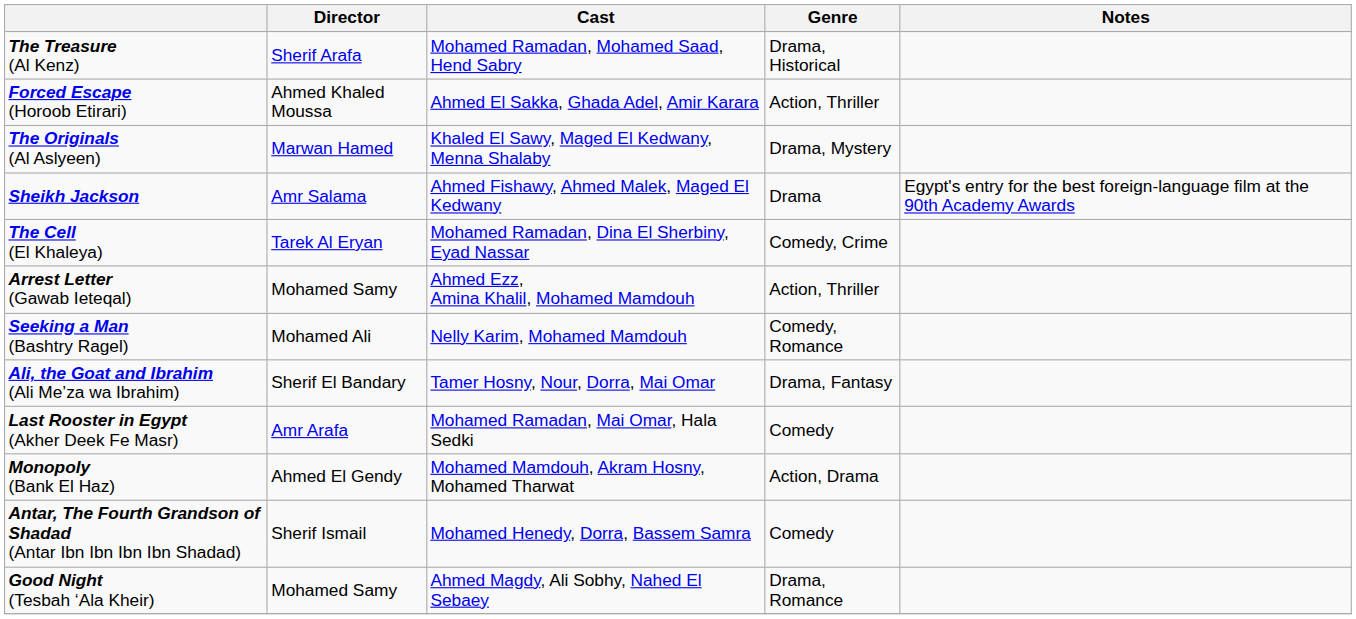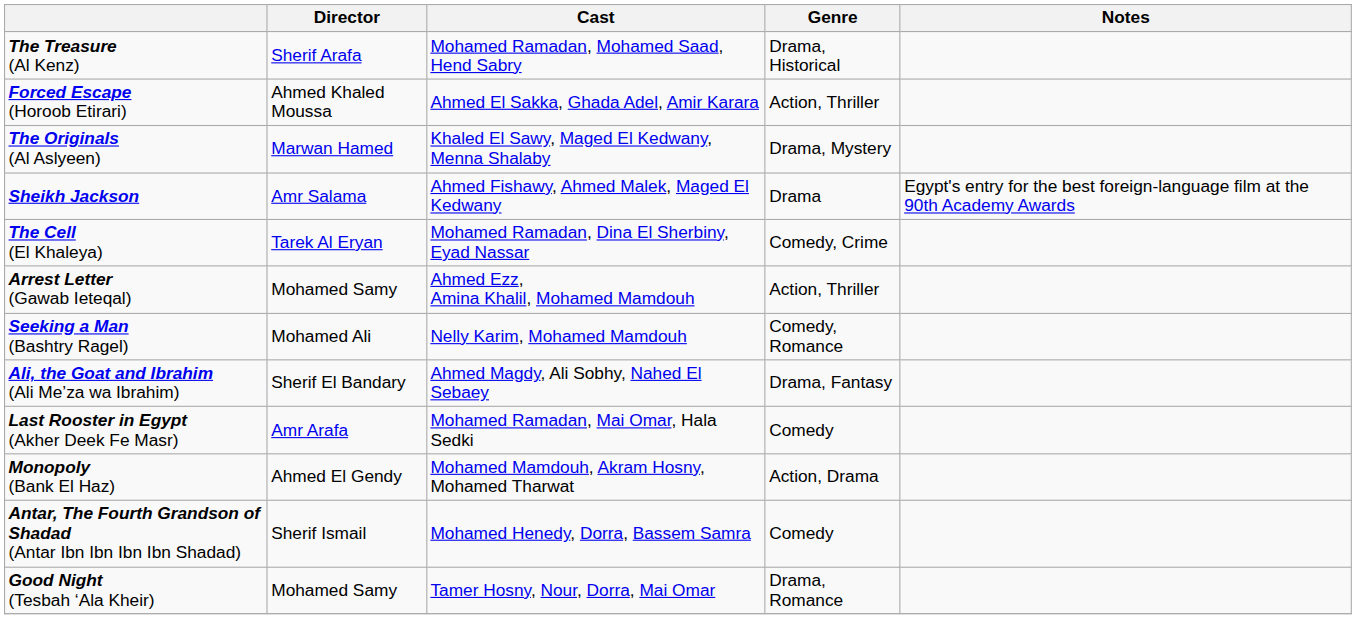Ali, the Goat and Ibrahim (Ali Me’za wa Ibrahim) | Cast: Tamer Hosny, Nour, Dorra, Mai Omar -> Ahmed Magdy, Ali Sobhy, Nahed El Sebaey
Good Night (Tesbah ‘Ala Kheir) | Cast: Ahmed Magdy, Ali Sobhy, Nahed El Sebaey -> Tamer Hosny, Nour, Dorra, Mai Omar
